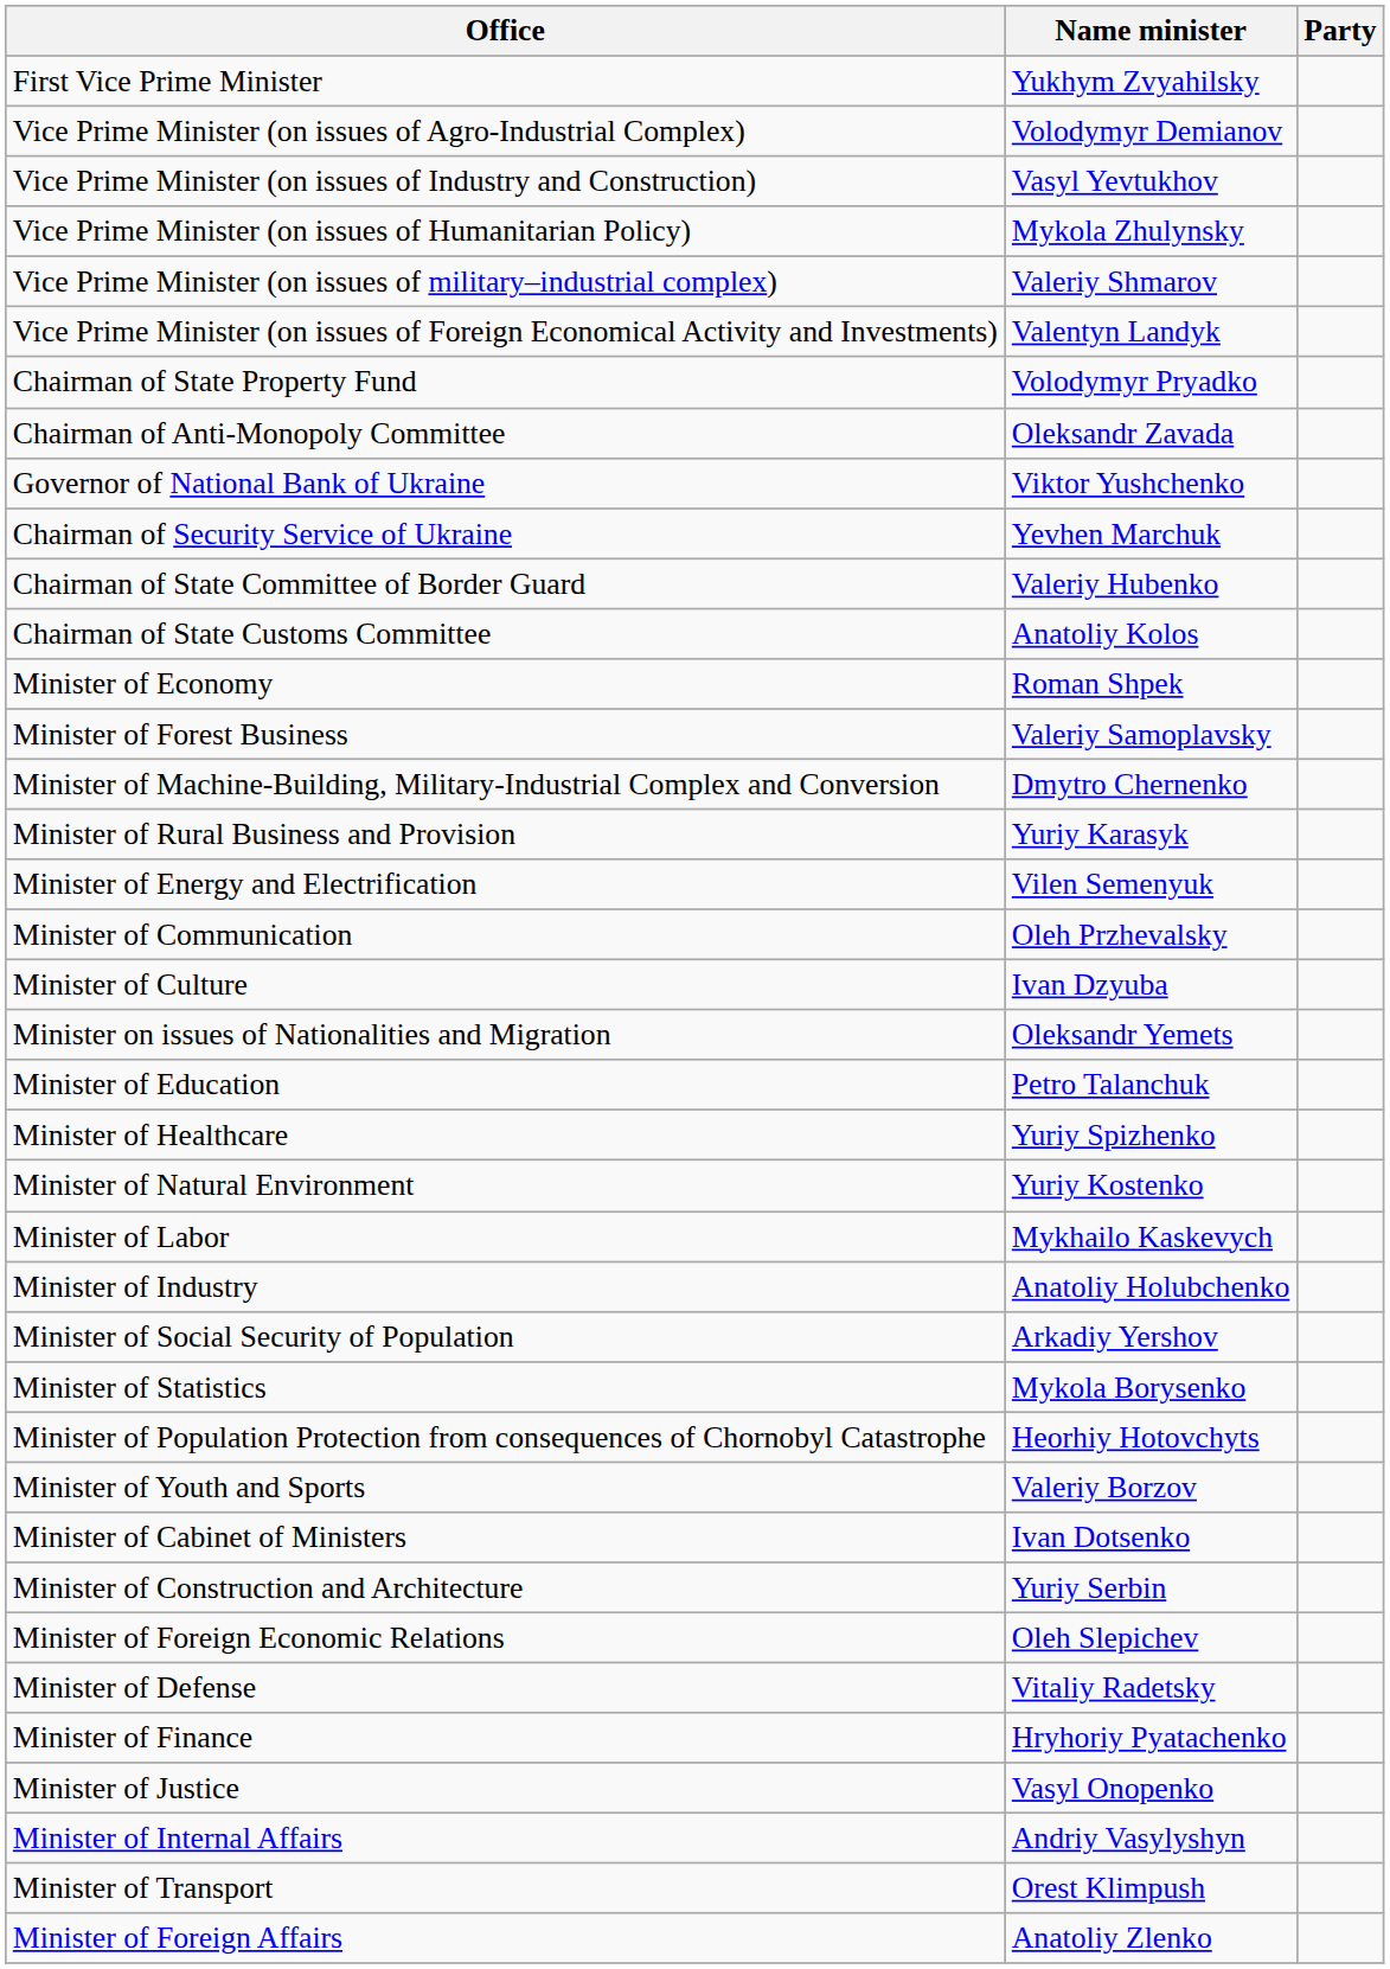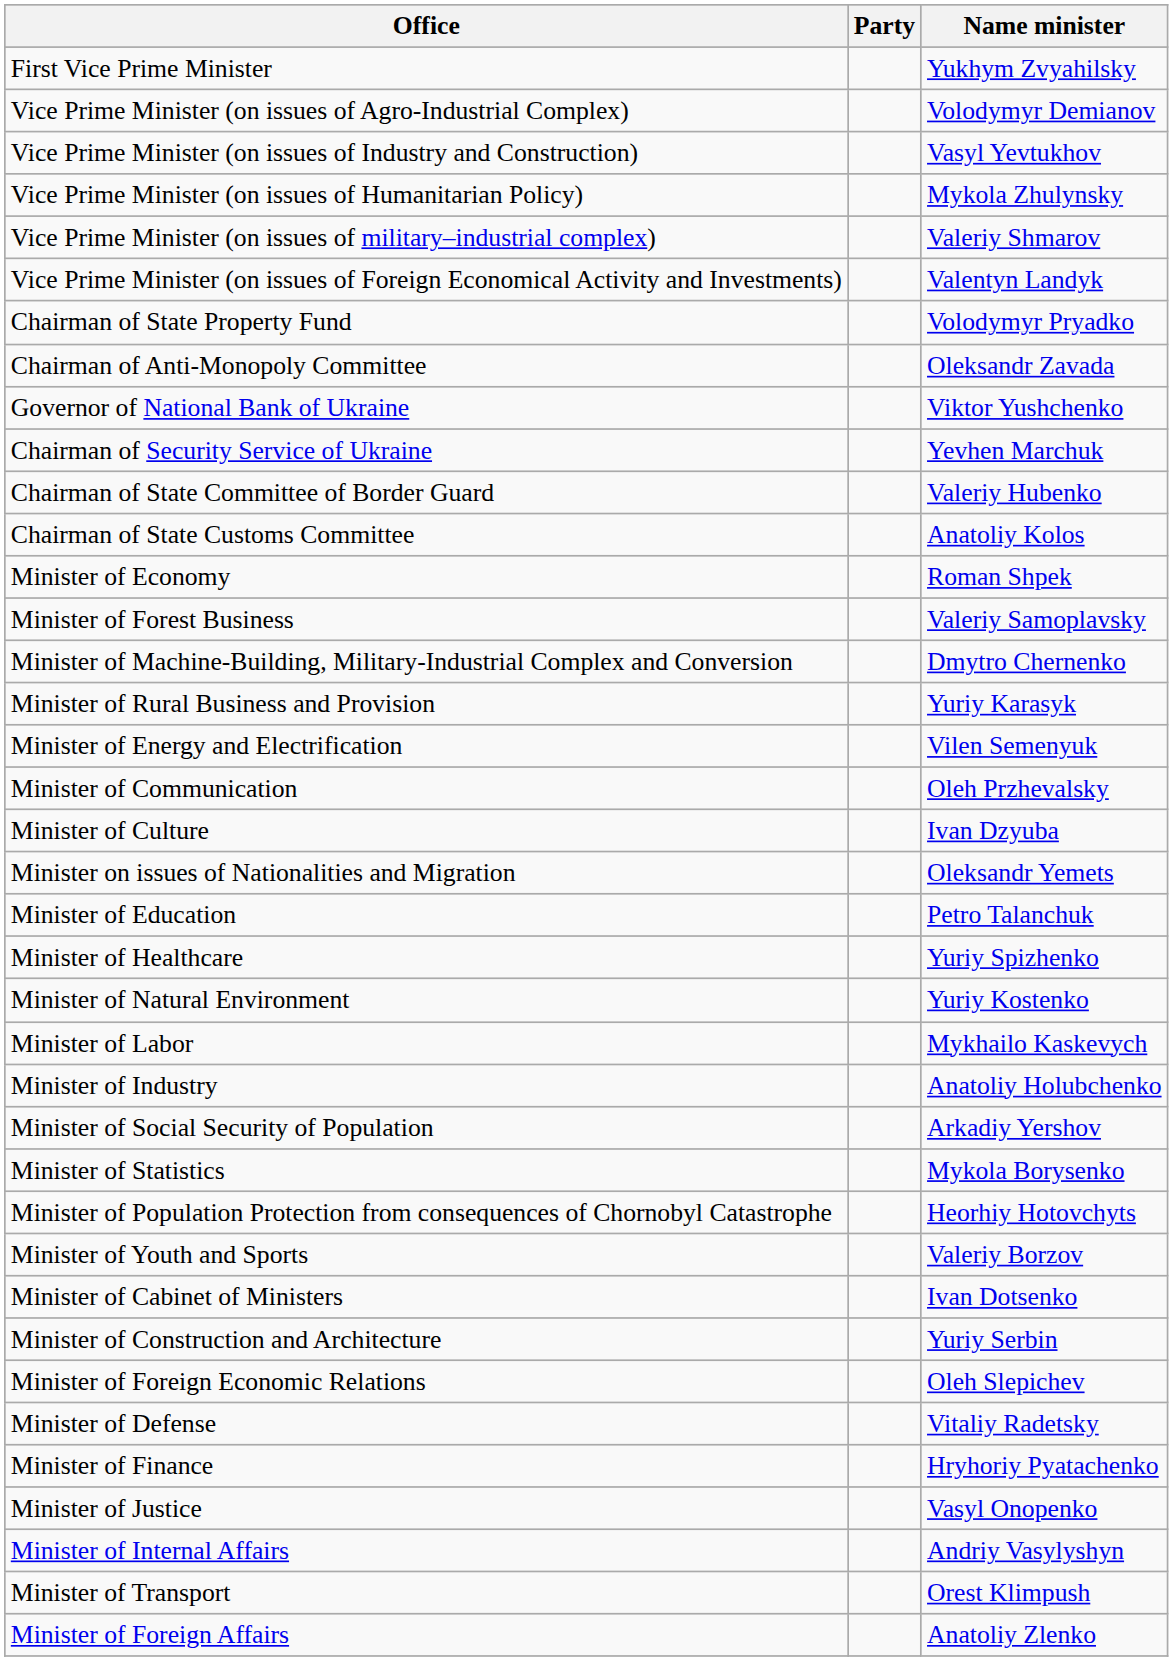columns swapped: Name minister <-> Party
